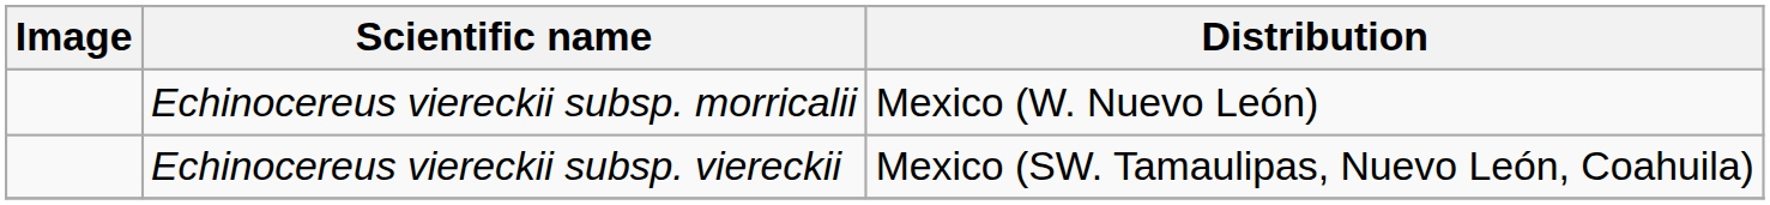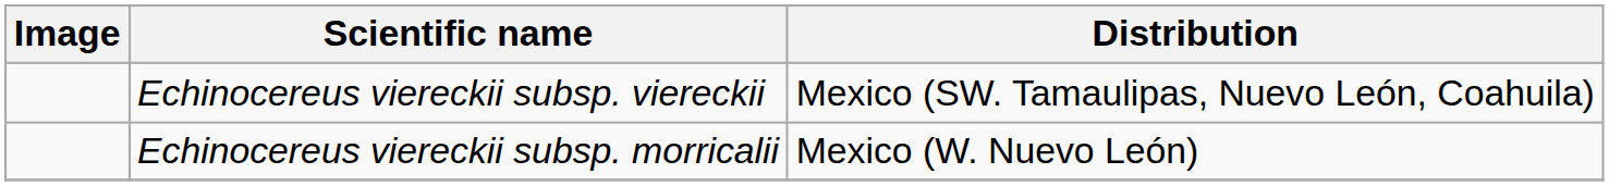rows swapped: Echinocereus viereckii subsp. morricalii <-> Echinocereus viereckii subsp. viereckii
